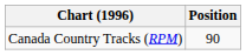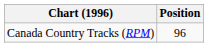Canada Country Tracks (RPM) | Position: 90 -> 96
